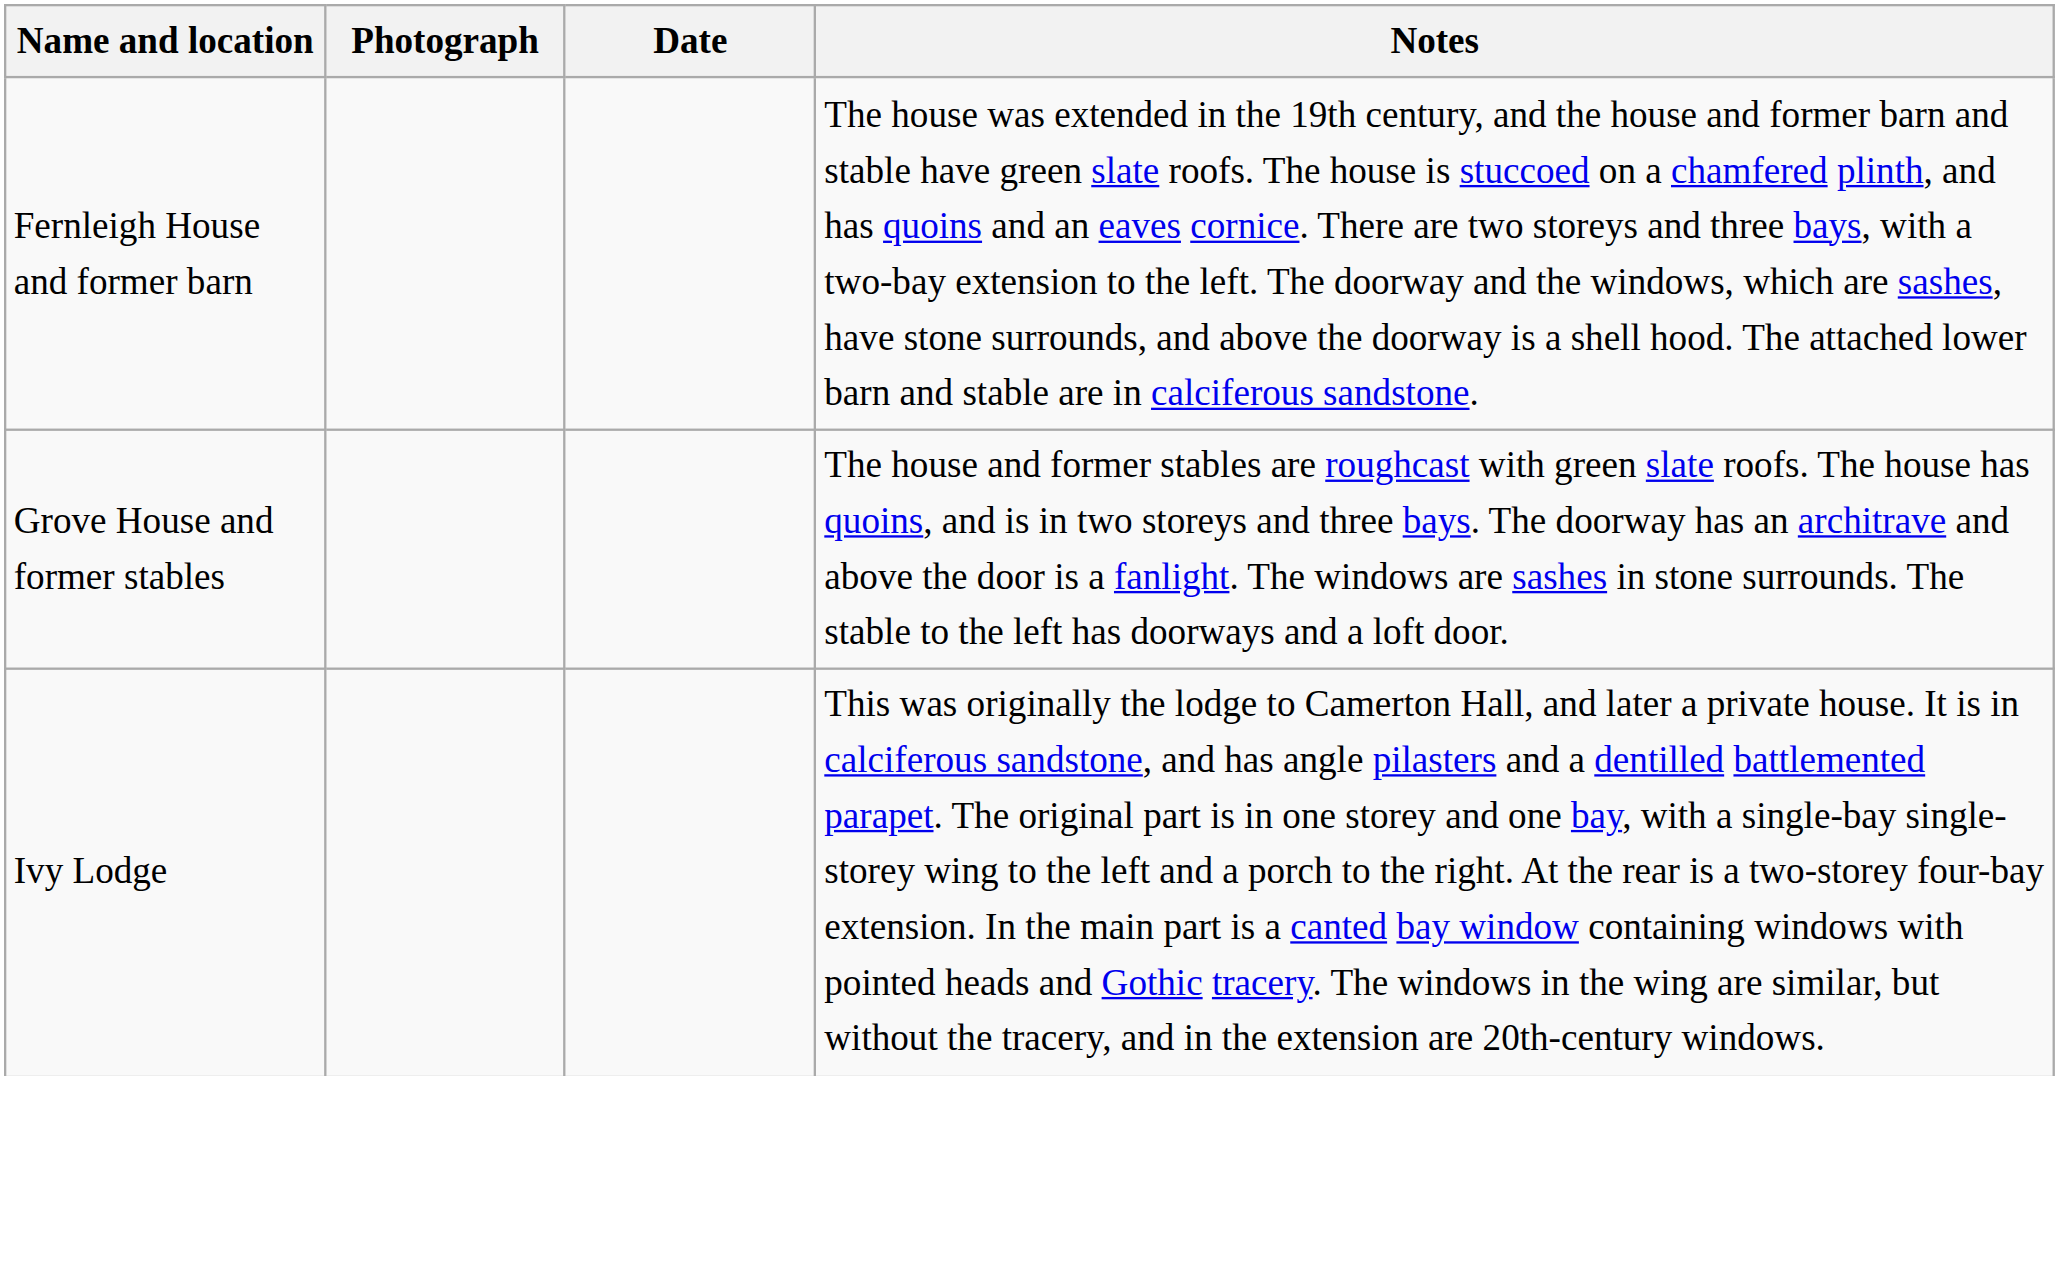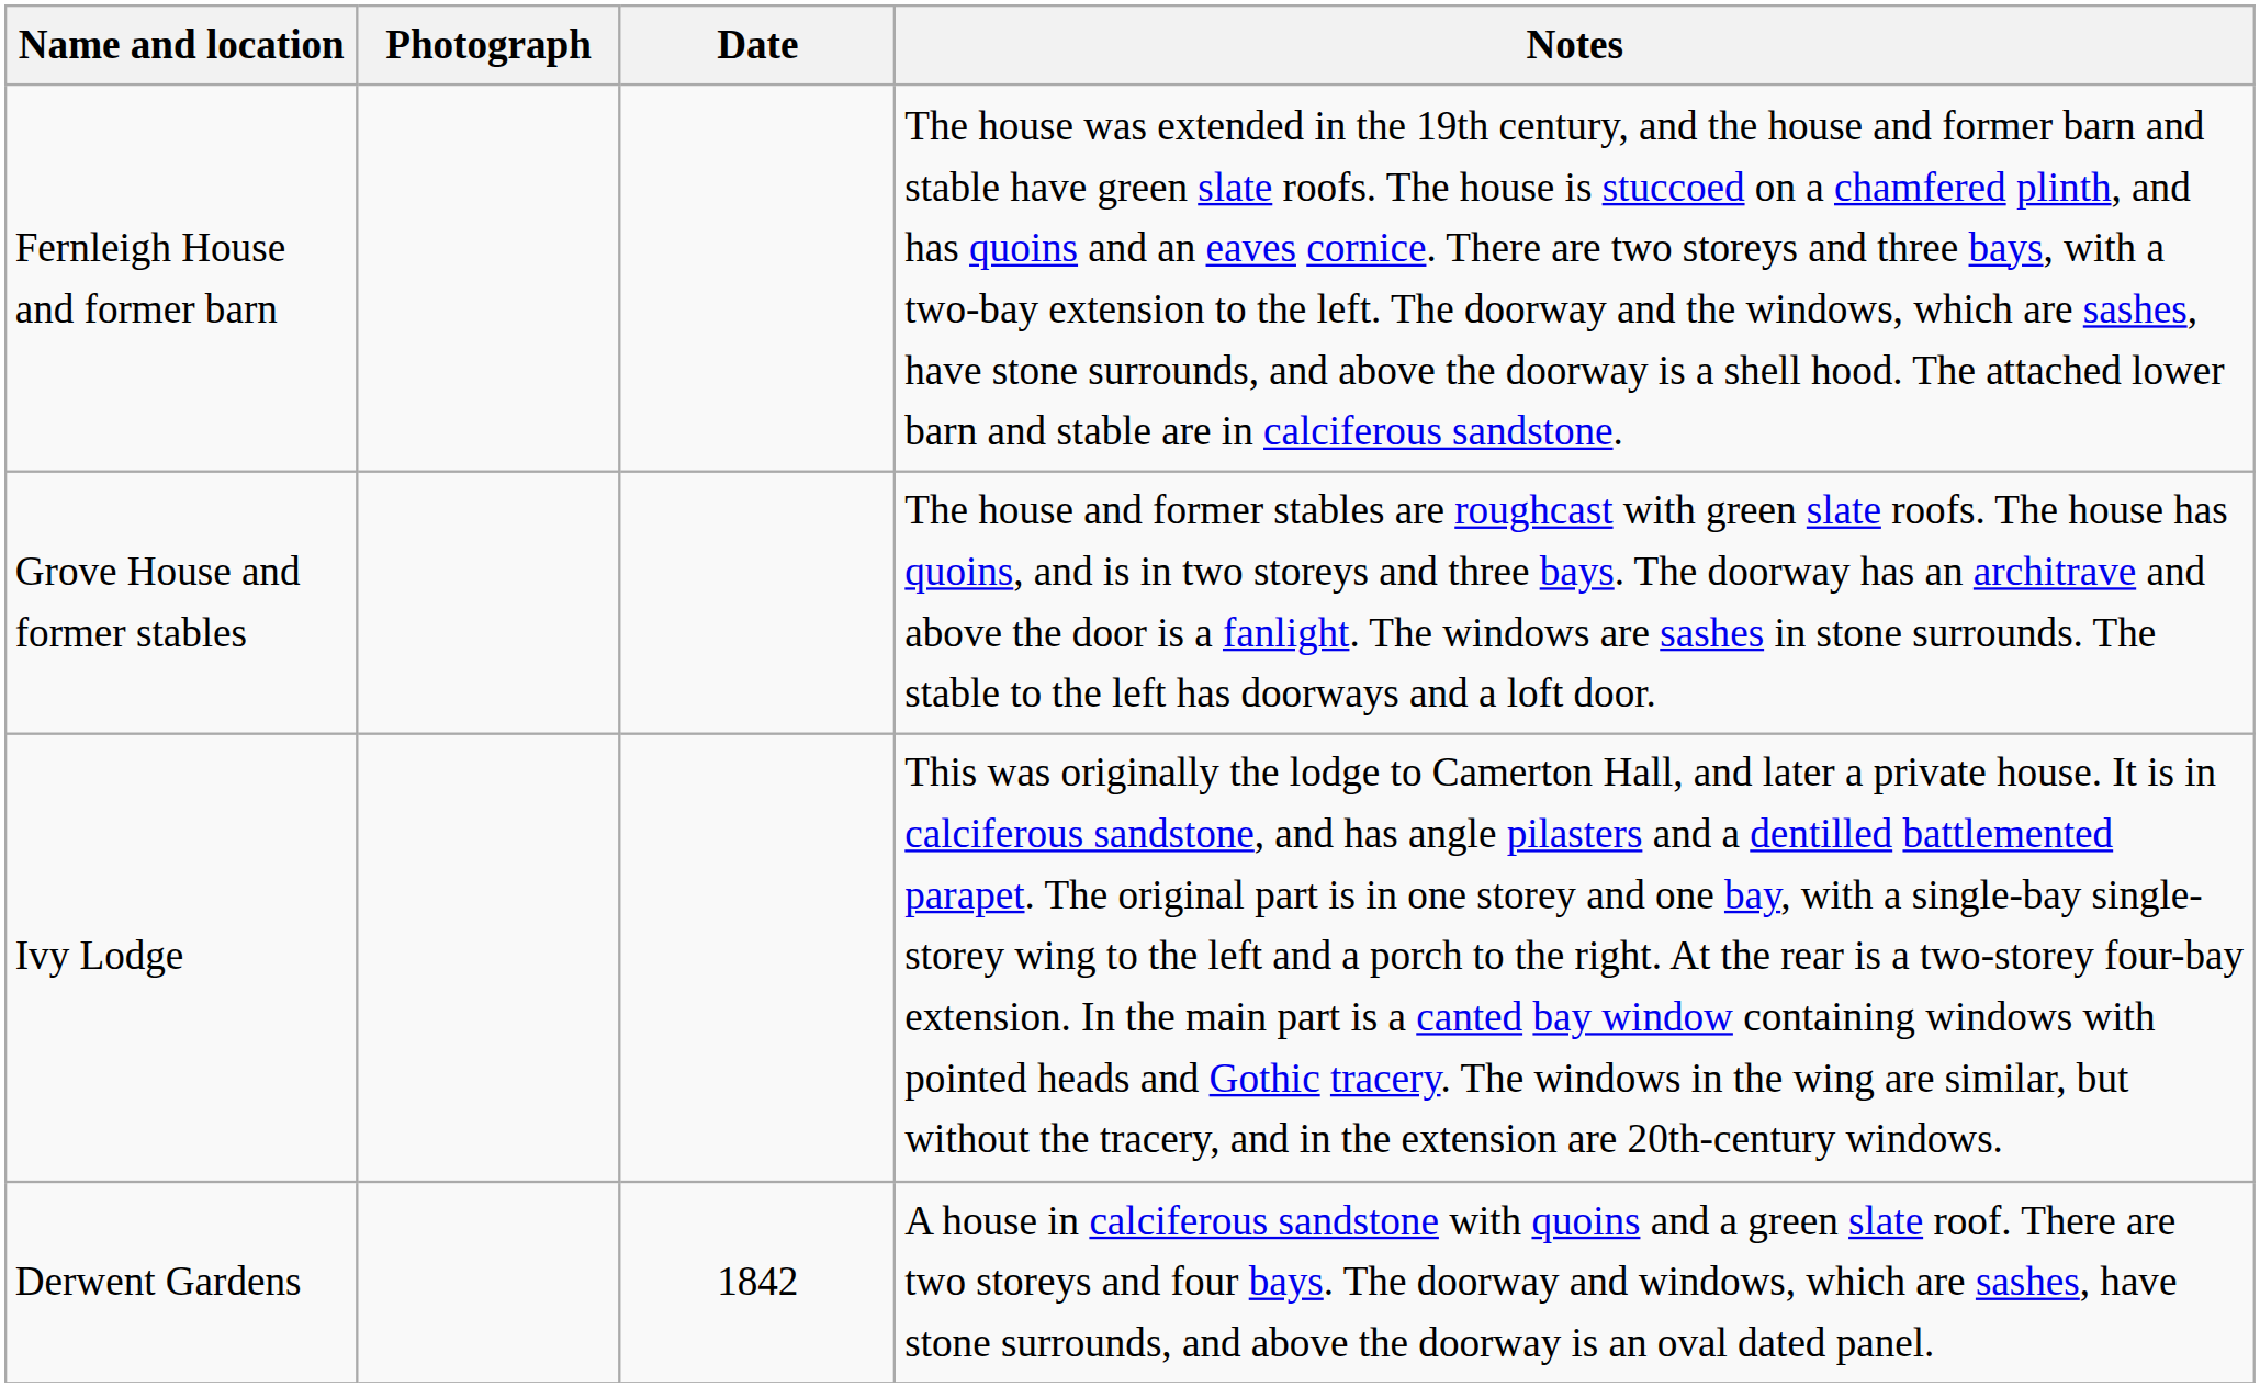+ row: Derwent Gardens | 1842 | A house in calciferous sandstone with quoins and a green slate roof. There are two storeys and four bays. The doorway and windows, which are sashes, have stone surrounds, and above the doorway is an oval dated panel.
